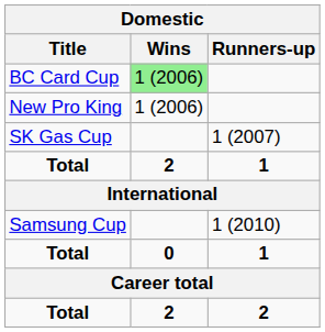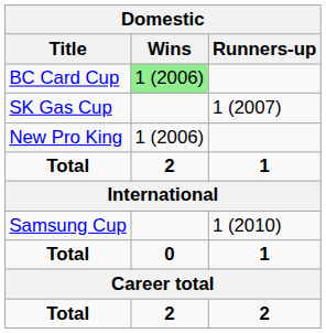rows swapped: SK Gas Cup <-> New Pro King
